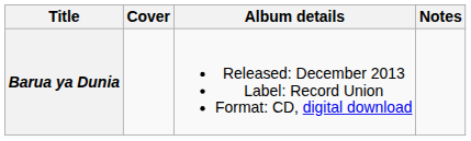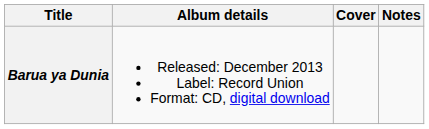columns swapped: Cover <-> Album details
